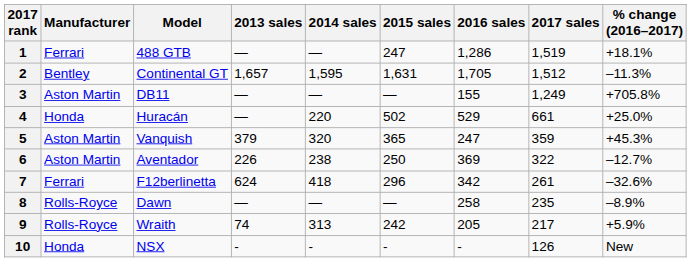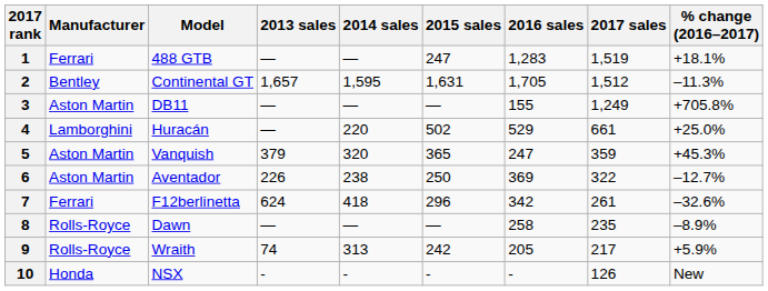1 | 2016 sales: 1,286 -> 1,283
4 | Manufacturer: Honda -> Lamborghini
